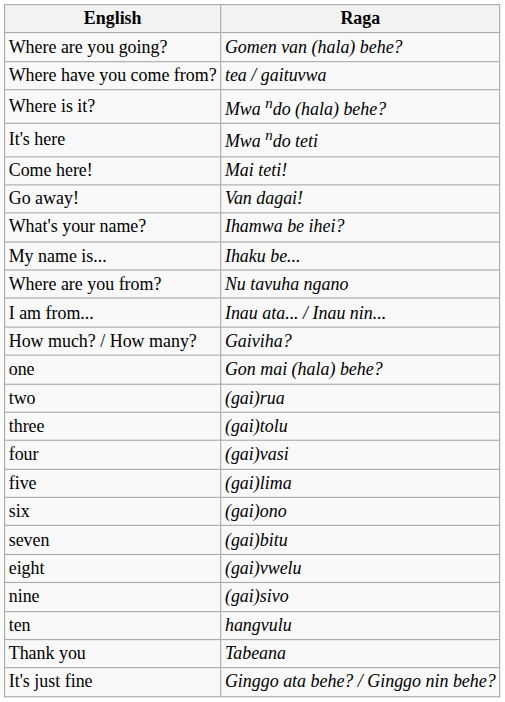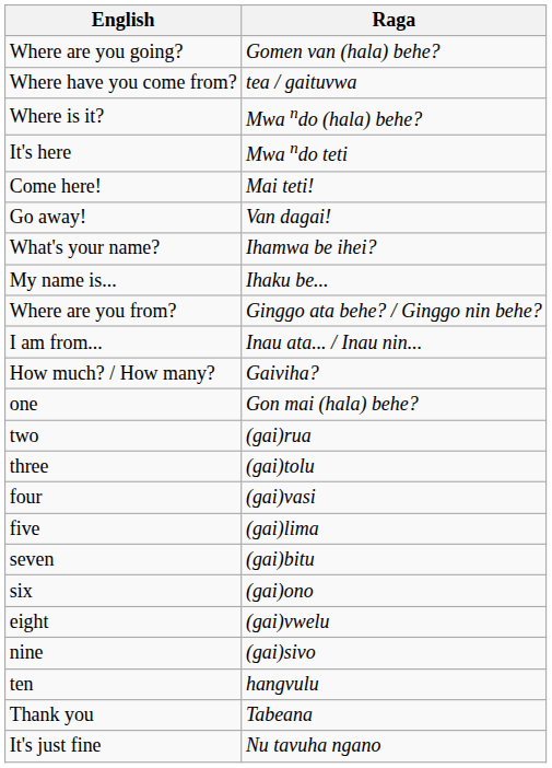Where are you from? | Raga: Nu tavuha ngano -> Ginggo ata behe? / Ginggo nin behe?
rows swapped: six <-> seven
It's just fine | Raga: Ginggo ata behe? / Ginggo nin behe? -> Nu tavuha ngano
